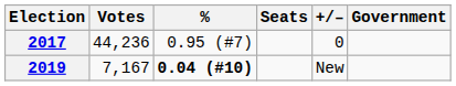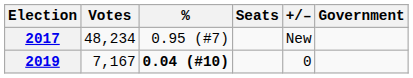2017 | Votes: 44,236 -> 48,234
2017 | +/–: 0 -> New
2019 | +/–: New -> 0
